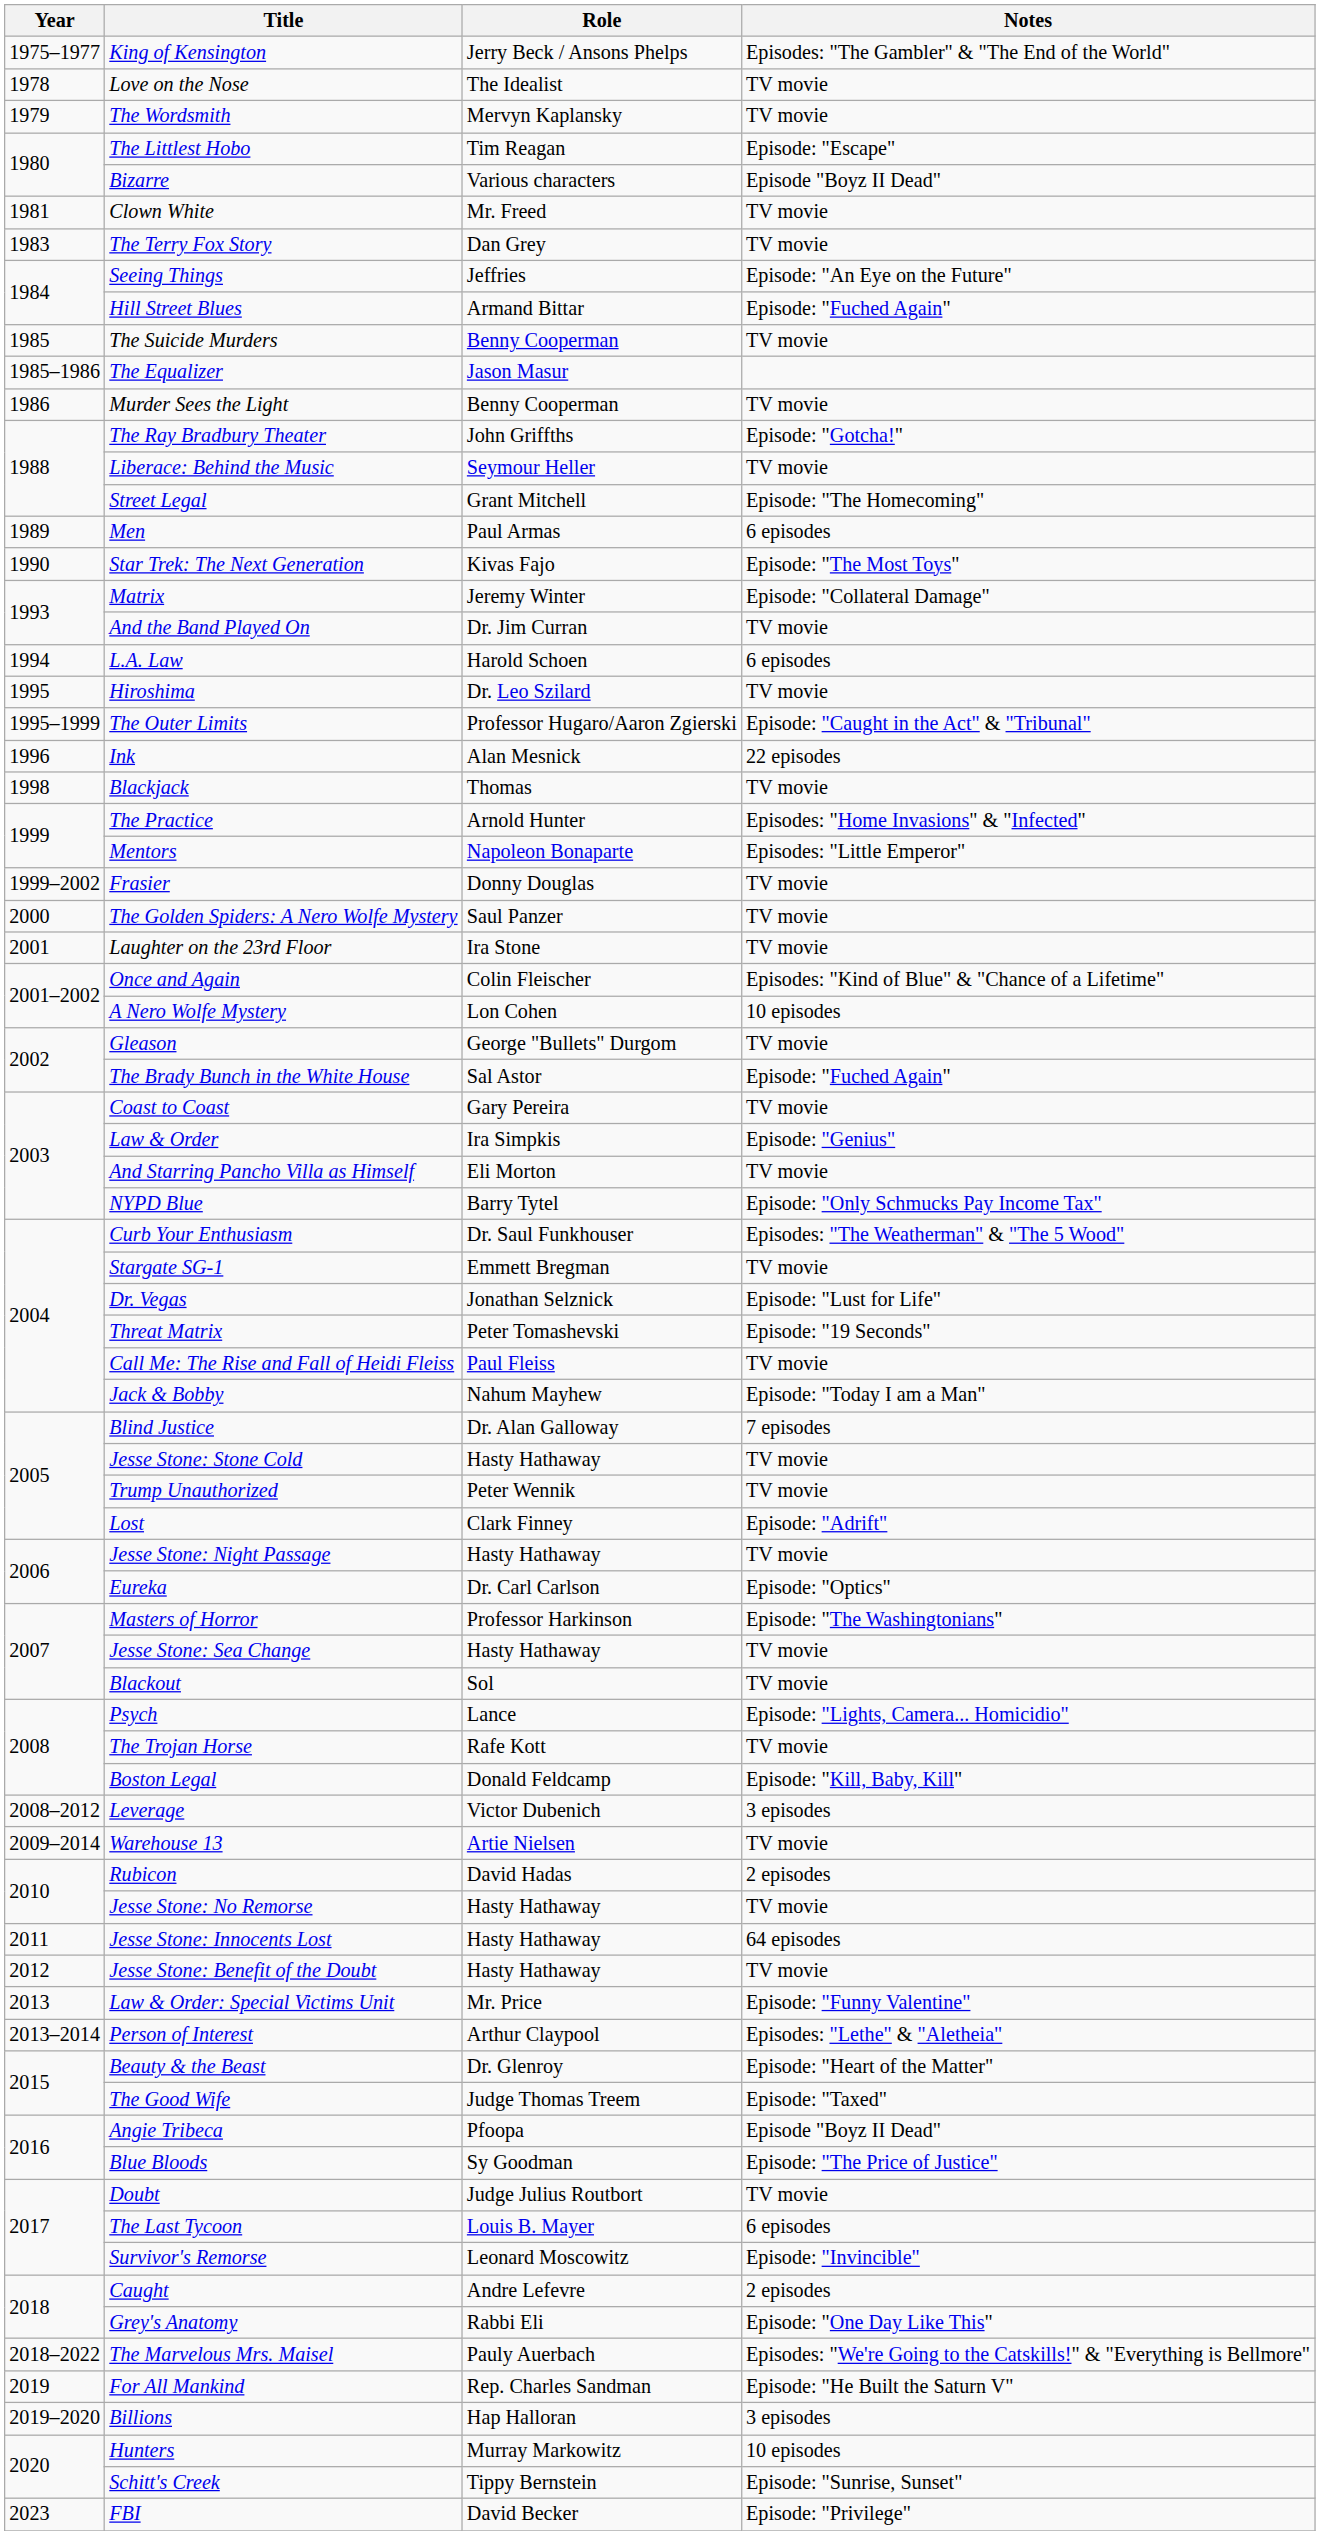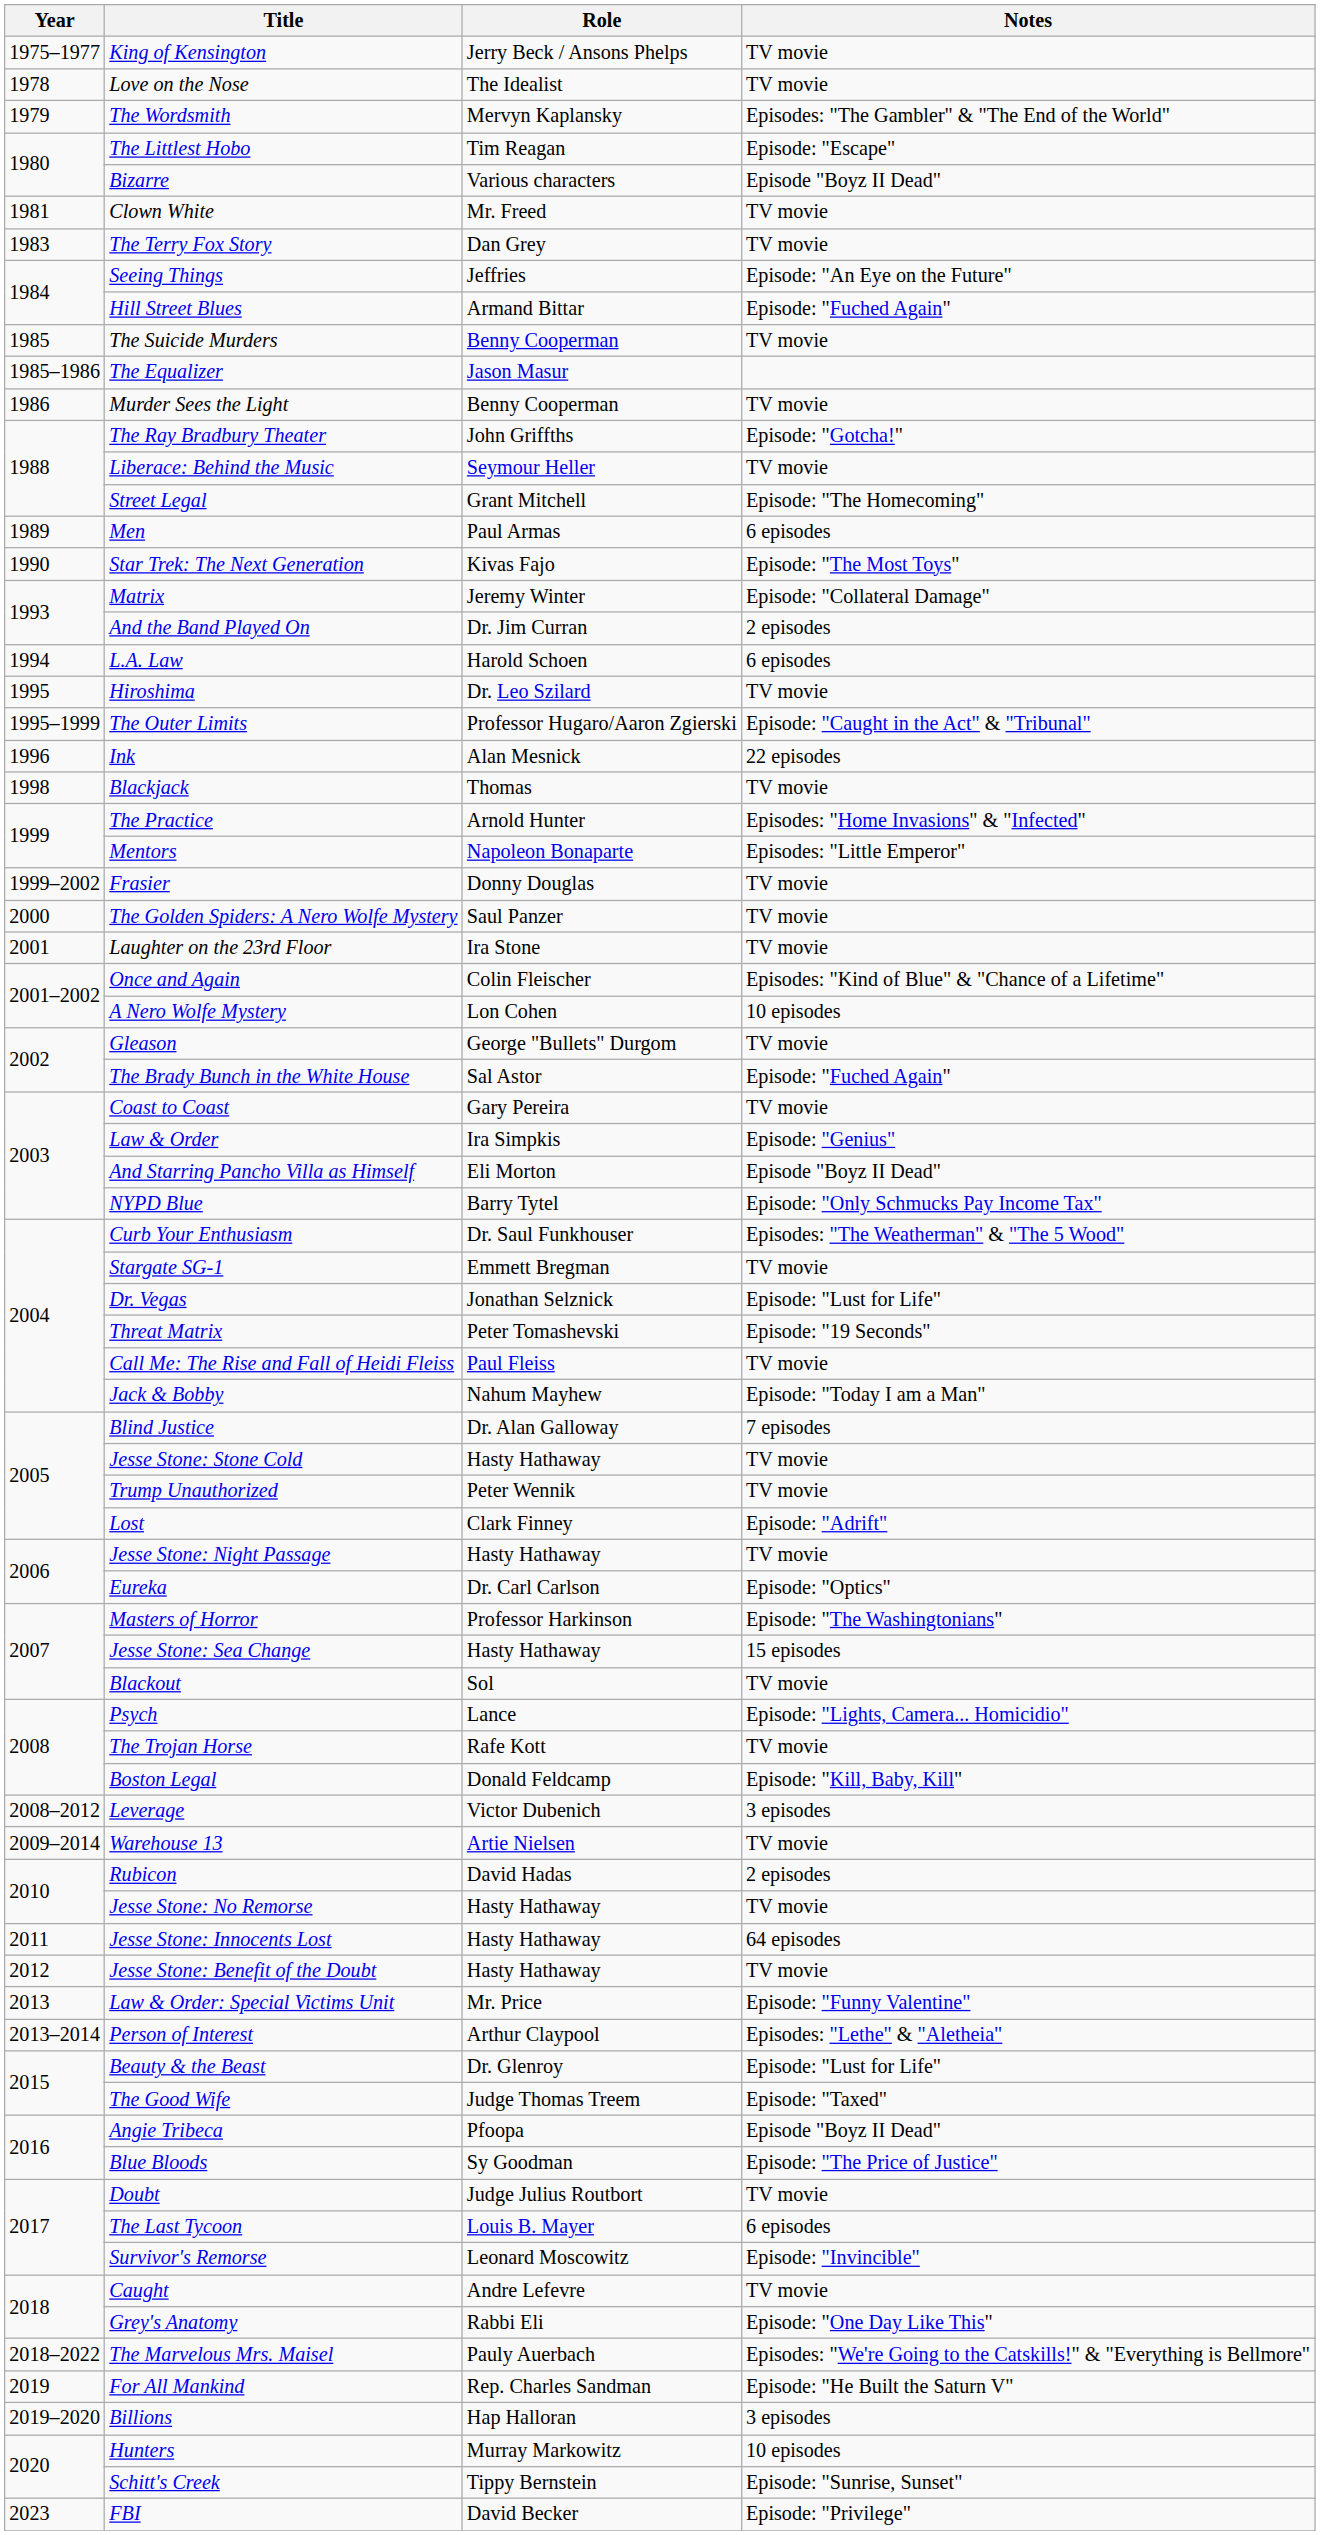King of Kensington | Notes: Episodes: "The Gambler" & "The End of the World" -> TV movie
The Wordsmith | Notes: TV movie -> Episodes: "The Gambler" & "The End of the World"
And the Band Played On | Notes: TV movie -> 2 episodes
And Starring Pancho Villa as Himself | Notes: TV movie -> Episode "Boyz II Dead"
Jesse Stone: Sea Change | Notes: TV movie -> 15 episodes
Beauty & the Beast | Notes: Episode: "Heart of the Matter" -> Episode: "Lust for Life"
Caught | Notes: 2 episodes -> TV movie
